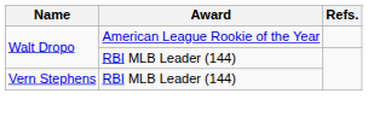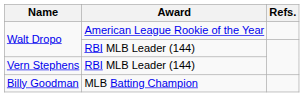+ row: Billy Goodman | MLB Batting Champion
